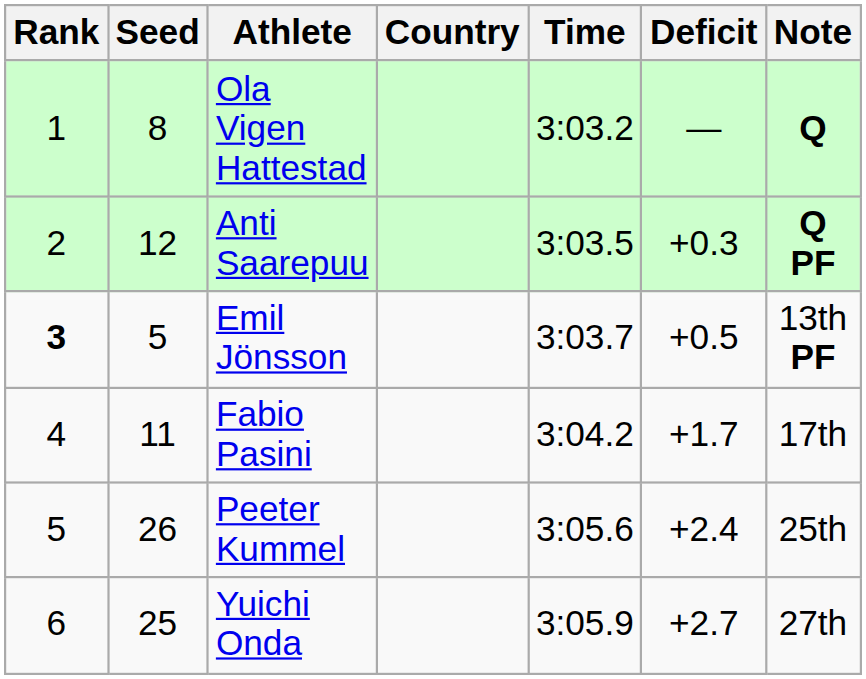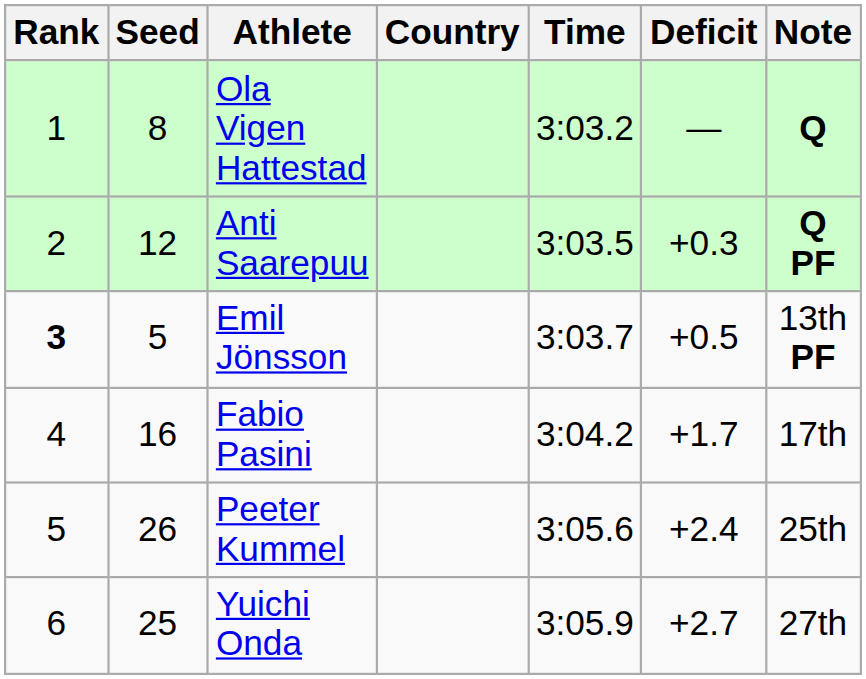Fabio Pasini | Seed: 11 -> 16
